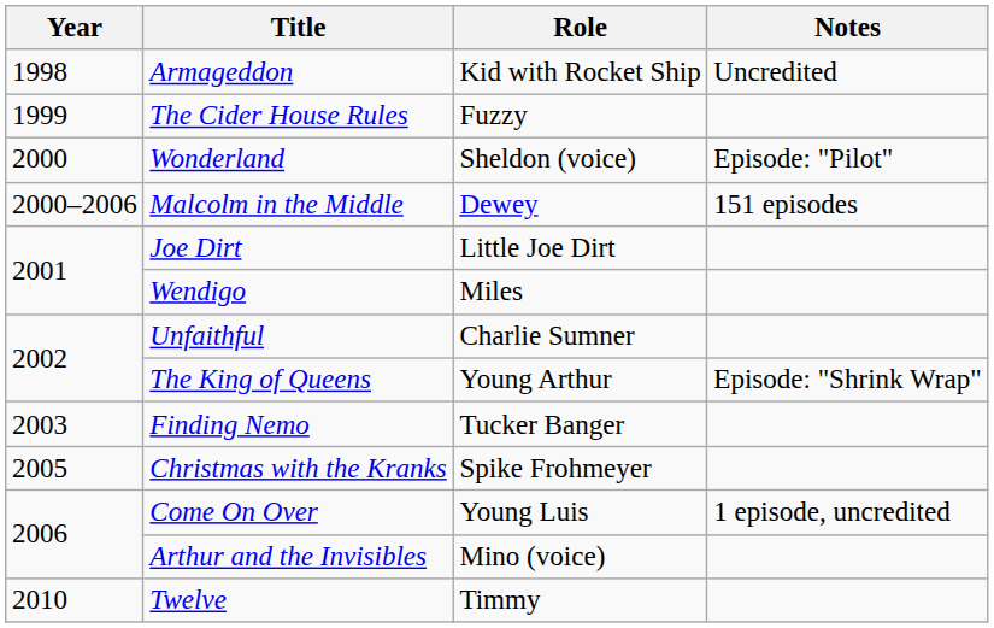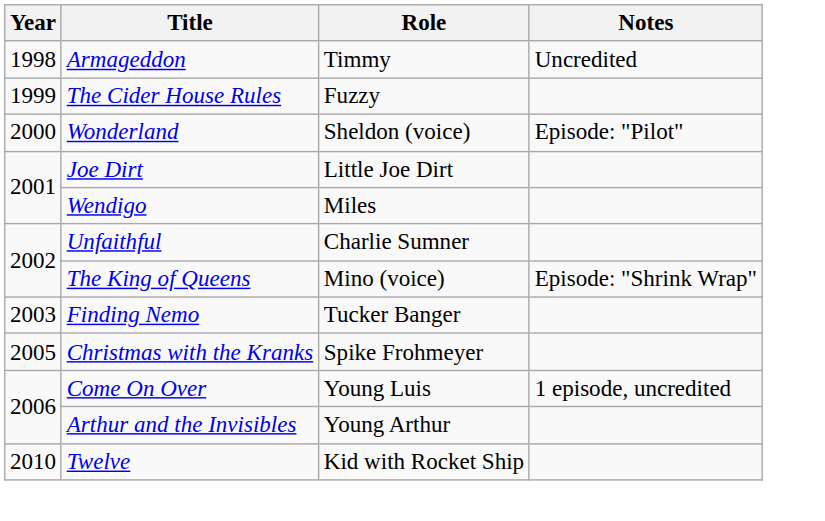Armageddon | Role: Kid with Rocket Ship -> Timmy
- row: 2000–2006 | Malcolm in the Middle | Dewey | 151 episodes
The King of Queens | Role: Young Arthur -> Mino (voice)
Arthur and the Invisibles | Role: Mino (voice) -> Young Arthur
Twelve | Role: Timmy -> Kid with Rocket Ship
